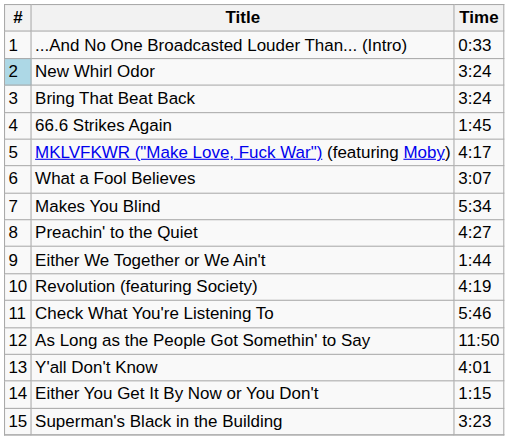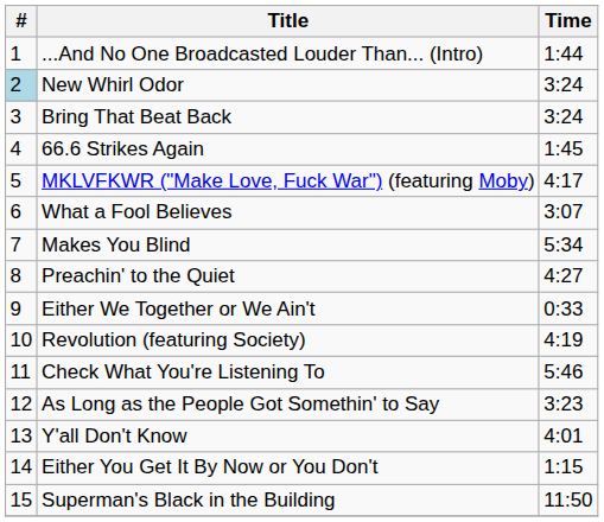...And No One Broadcasted Louder Than... (Intro) | Time: 0:33 -> 1:44
Either We Together or We Ain't | Time: 1:44 -> 0:33
As Long as the People Got Somethin' to Say | Time: 11:50 -> 3:23
Superman's Black in the Building | Time: 3:23 -> 11:50
